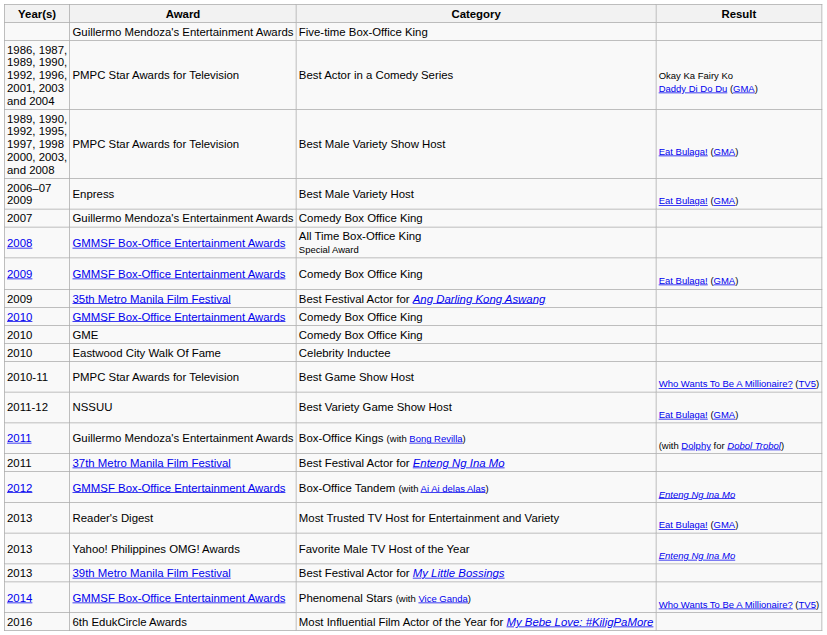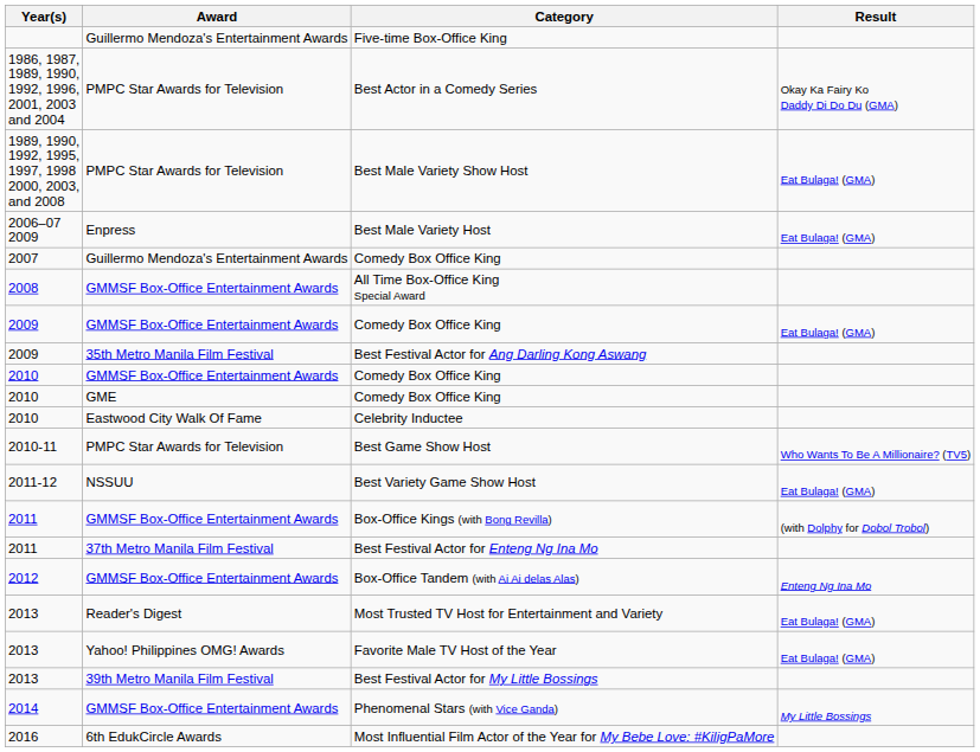Box-Office Kings (with Bong Revilla) | Award: Guillermo Mendoza's Entertainment Awards -> GMMSF Box-Office Entertainment Awards
Favorite Male TV Host of the Year | Result: Enteng Ng Ina Mo -> Eat Bulaga! (GMA)
Phenomenal Stars (with Vice Ganda) | Result: Who Wants To Be A Millionaire? (TV5) -> My Little Bossings
